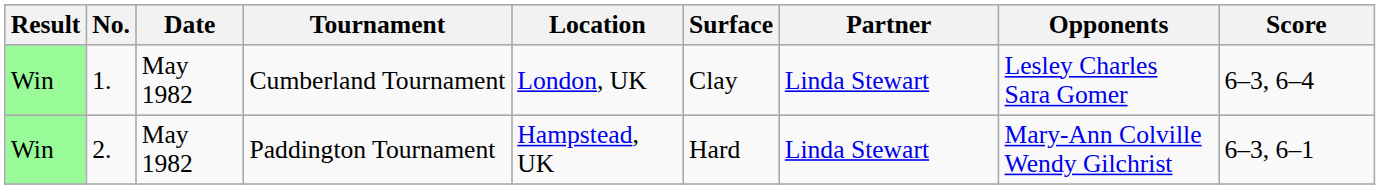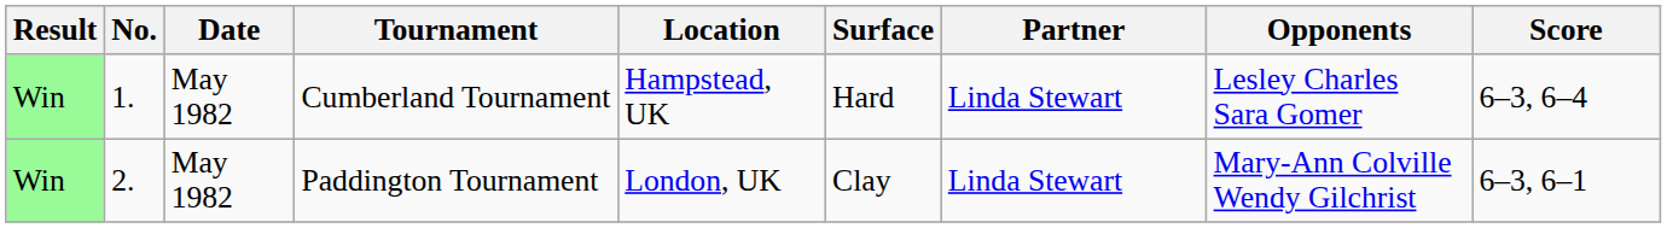Cumberland Tournament | Location: London, UK -> Hampstead, UK
Cumberland Tournament | Surface: Clay -> Hard
Paddington Tournament | Location: Hampstead, UK -> London, UK
Paddington Tournament | Surface: Hard -> Clay
